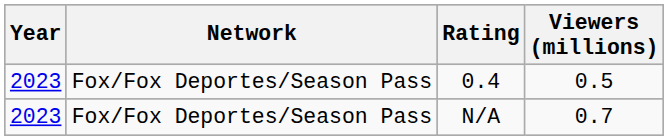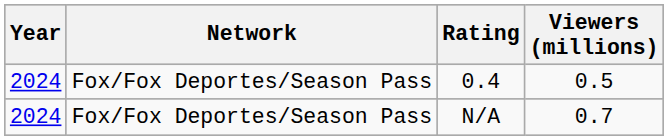0.4 | Year: 2023 -> 2024
N/A | Year: 2023 -> 2024
